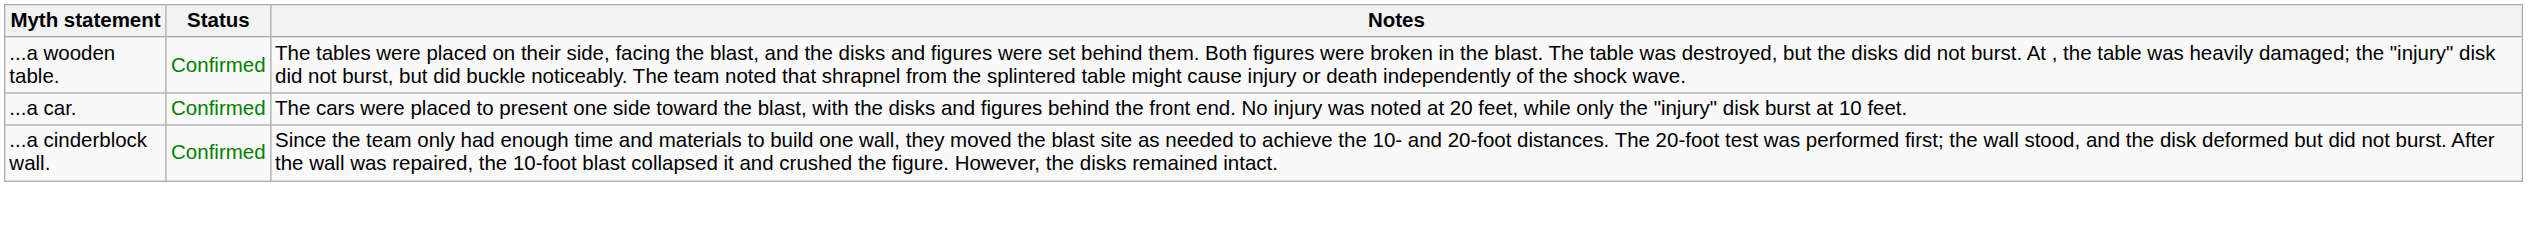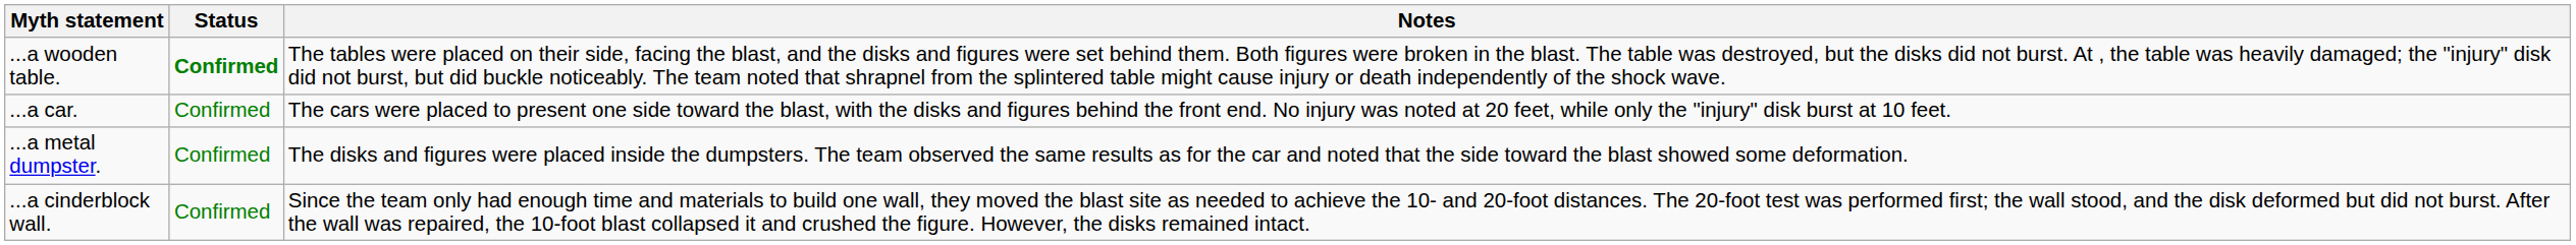...a wooden table. | Status: normal -> bold
+ row: ...a metal dumpster. | Confirmed | The disks and figures were placed inside the dumpsters. The team observed the same results as for the car and noted that the side toward the blast showed some deformation.
